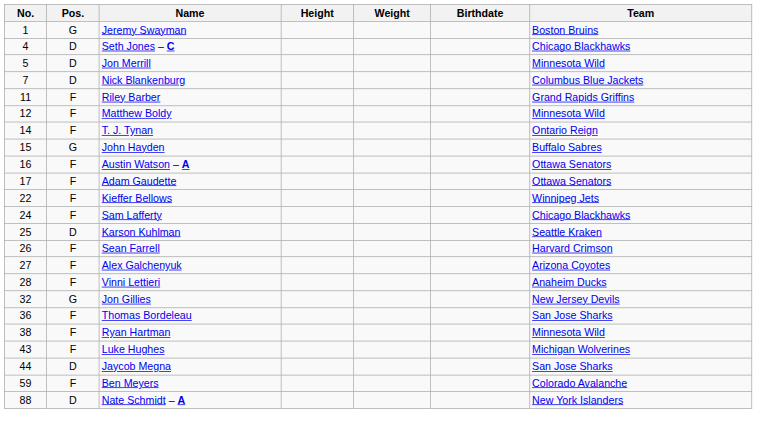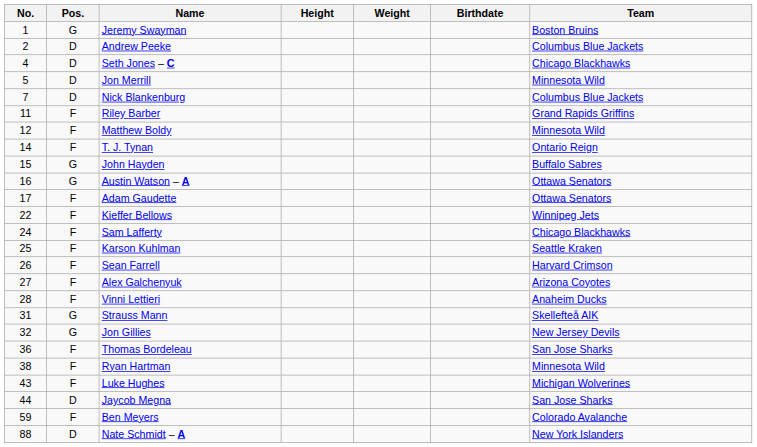+ row: 2 | D | Andrew Peeke | Columbus Blue Jackets
Austin Watson – A | Pos.: F -> G
Karson Kuhlman | Pos.: D -> F
+ row: 31 | G | Strauss Mann | Skellefteå AIK
